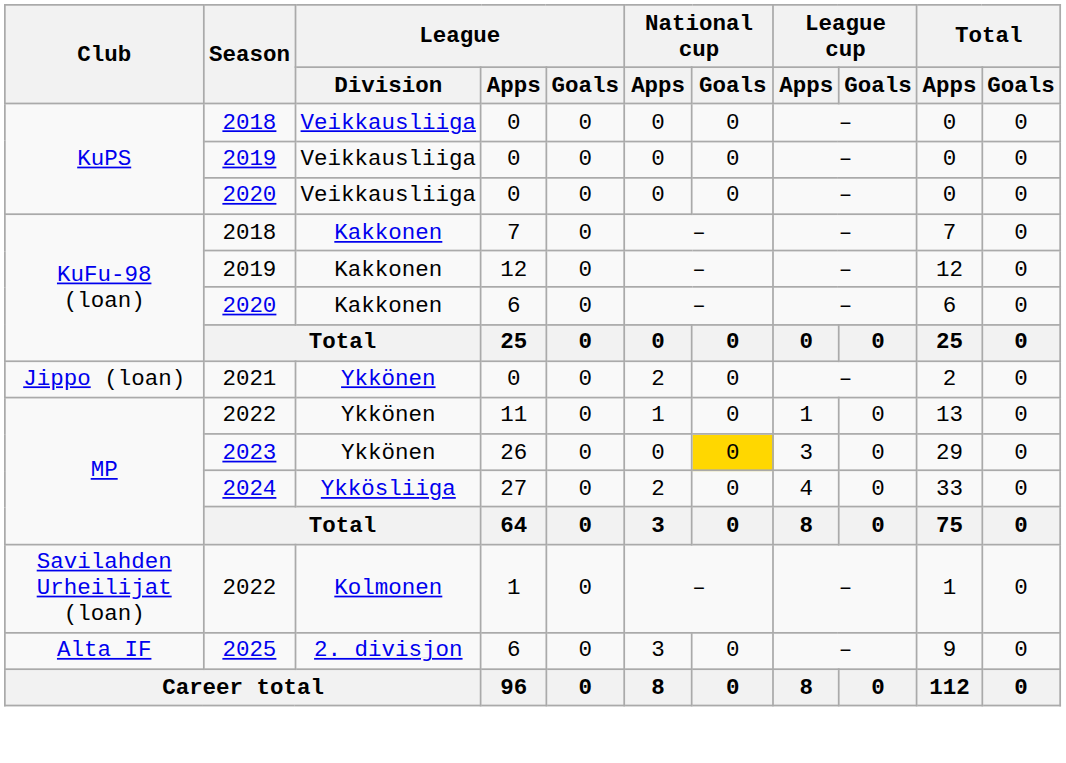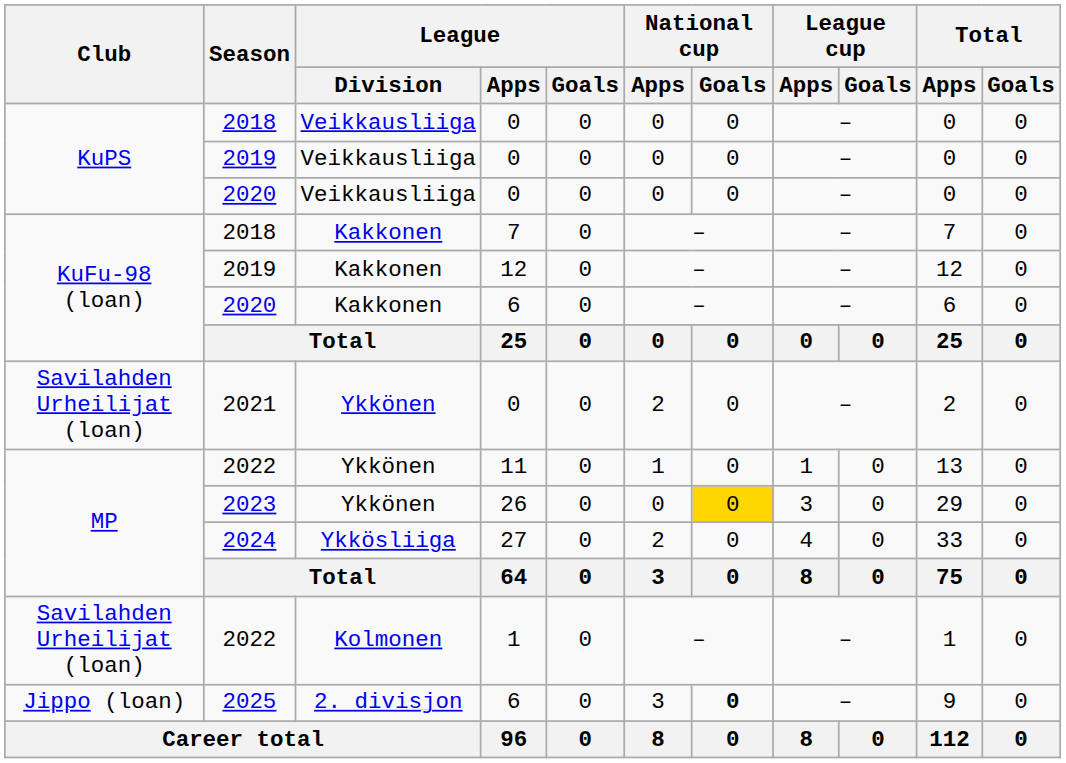2021 | Club: Jippo (loan) -> Savilahden Urheilijat (loan)
2025 | Club: Alta IF -> Jippo (loan)
2025 | National cup / Goals: normal -> bold
